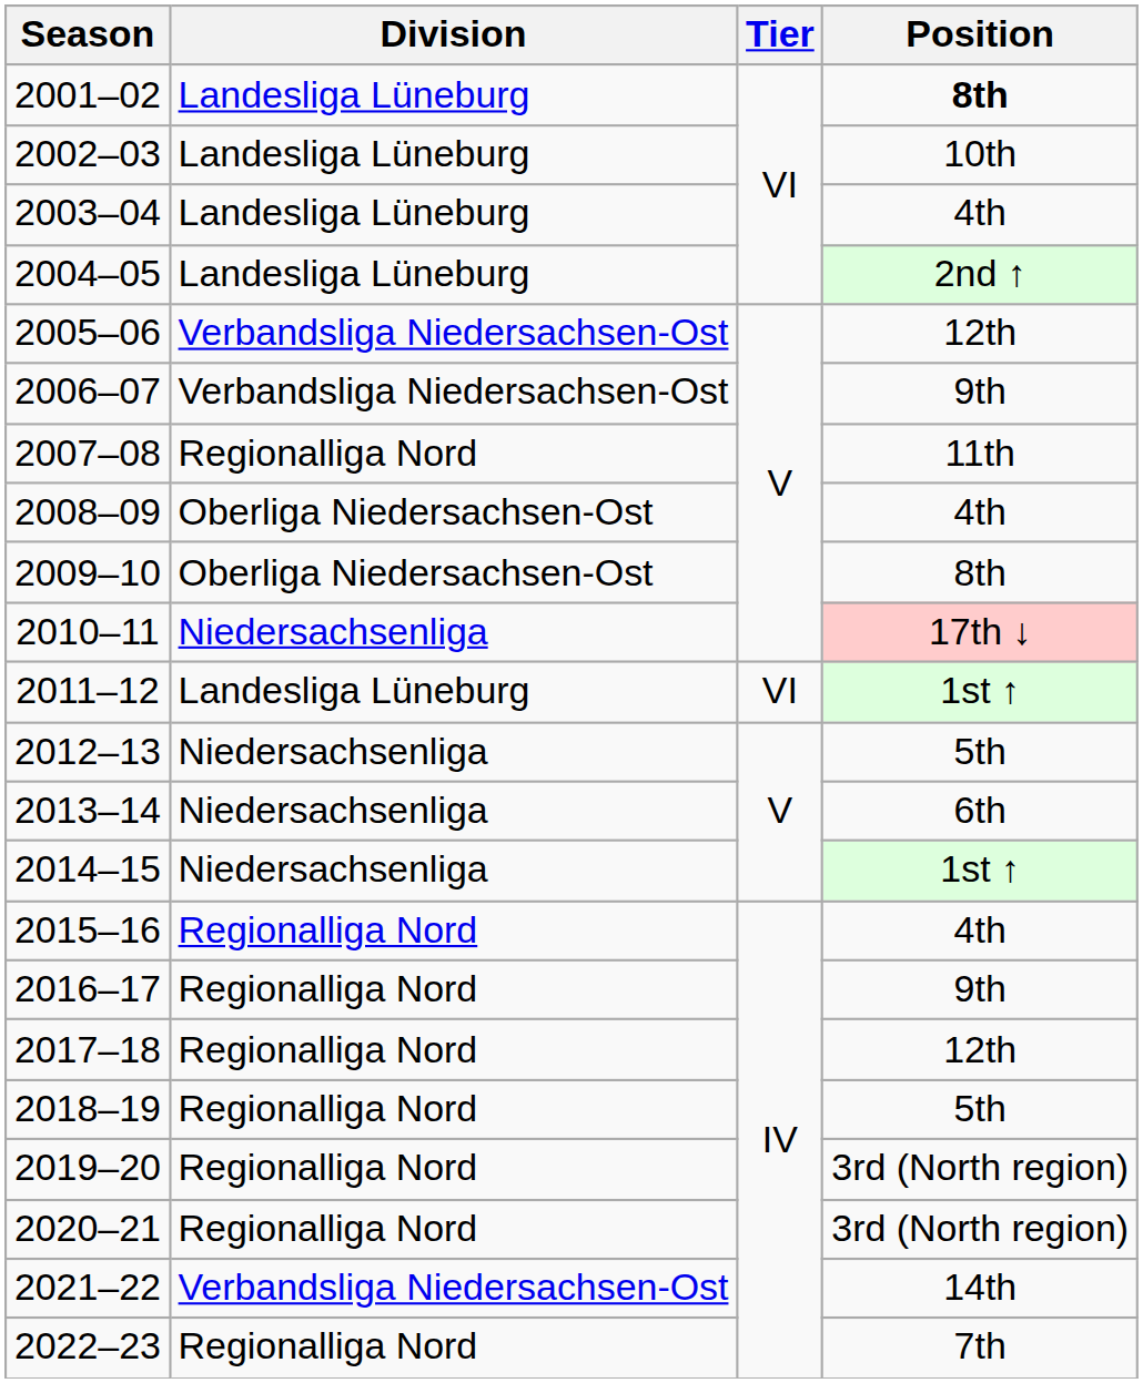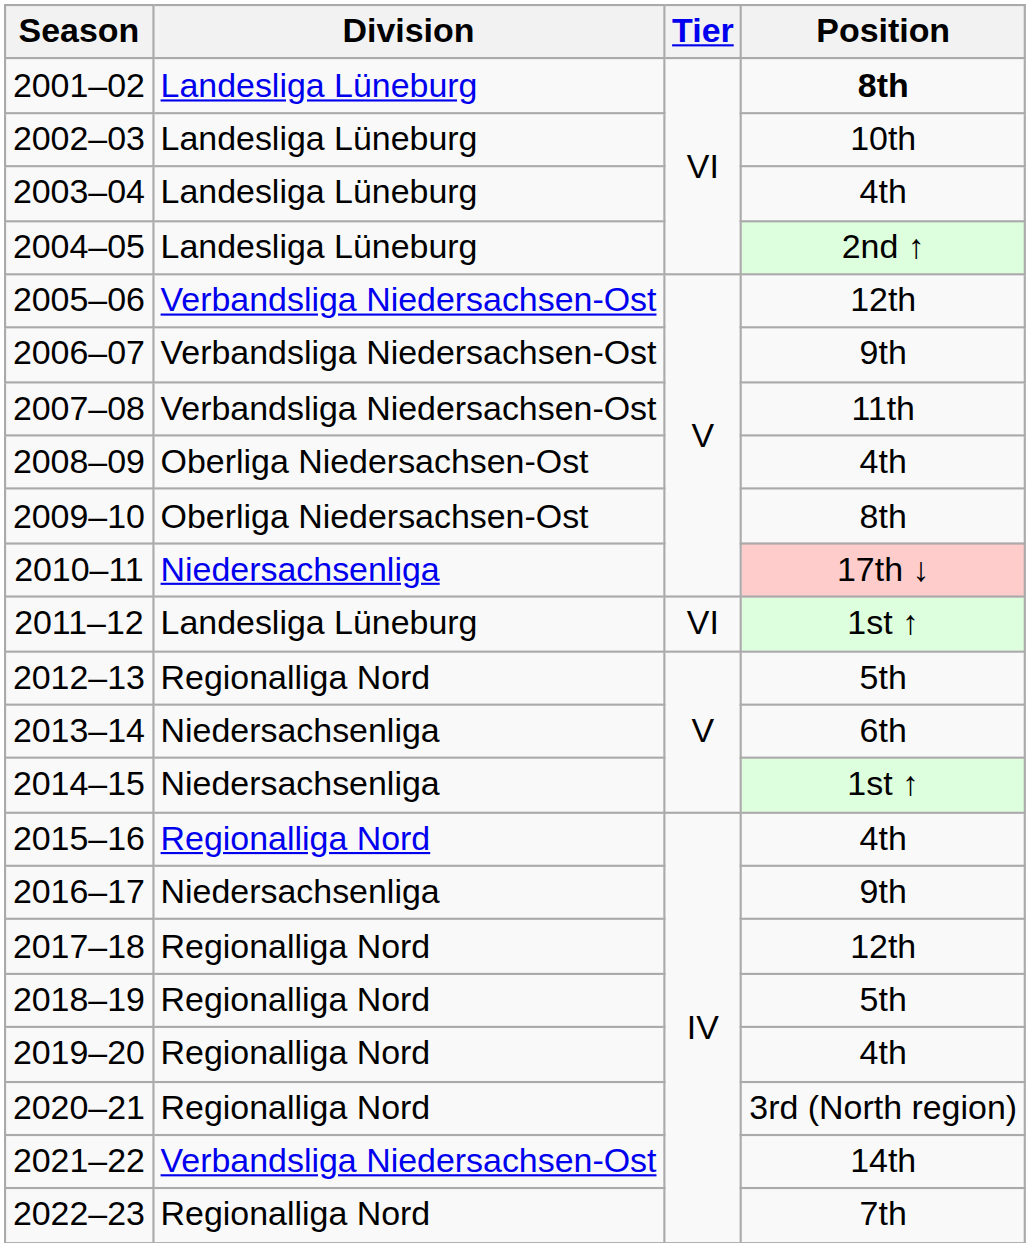2007–08 | Division: Regionalliga Nord -> Verbandsliga Niedersachsen-Ost
2012–13 | Division: Niedersachsenliga -> Regionalliga Nord
2016–17 | Division: Regionalliga Nord -> Niedersachsenliga
2019–20 | Position: 3rd (North region) -> 4th
